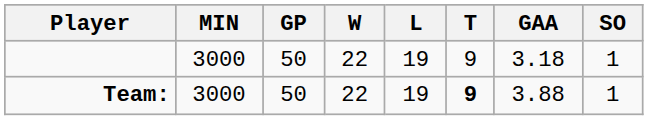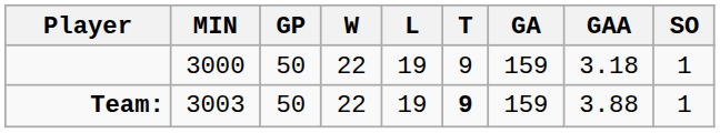+ column: GA | 159 | 159
Team: | MIN: 3000 -> 3003
